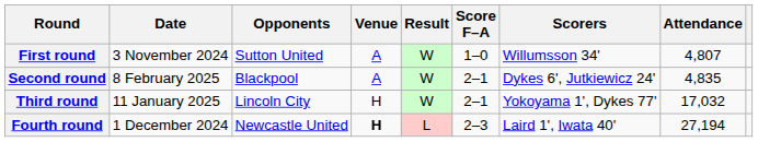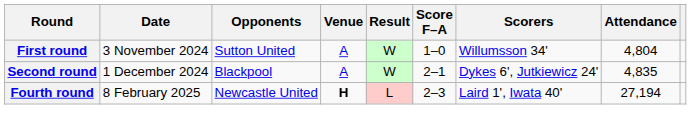First round | Attendance: 4,807 -> 4,804
Second round | Date: 8 February 2025 -> 1 December 2024
- row: Third round | 11 January 2025 | Lincoln City | H | W | 2–1 | Yokoyama 1', Dykes 77' | 17,032
Fourth round | Date: 1 December 2024 -> 8 February 2025
